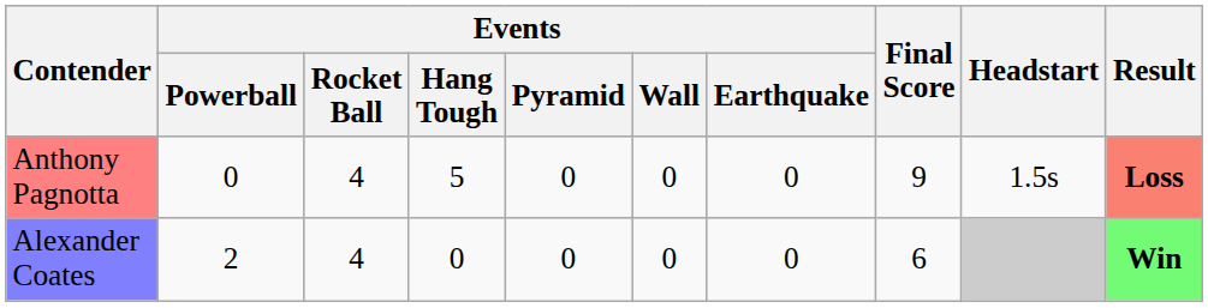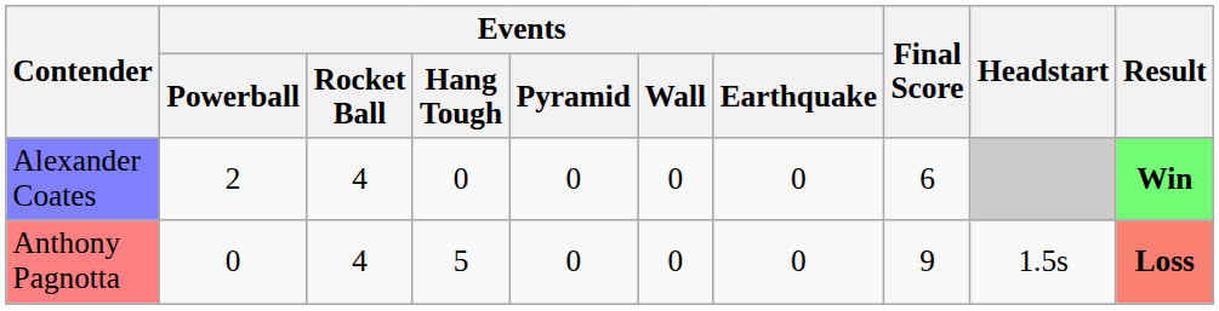rows swapped: Anthony Pagnotta <-> Alexander Coates
